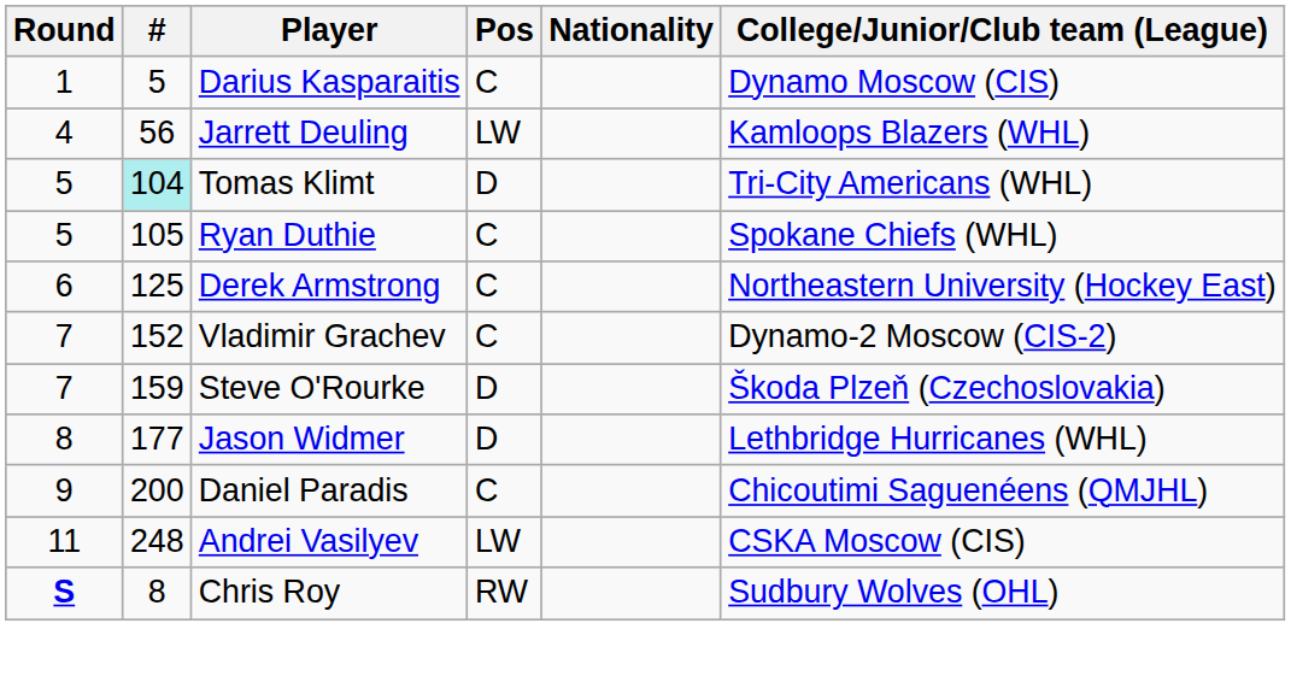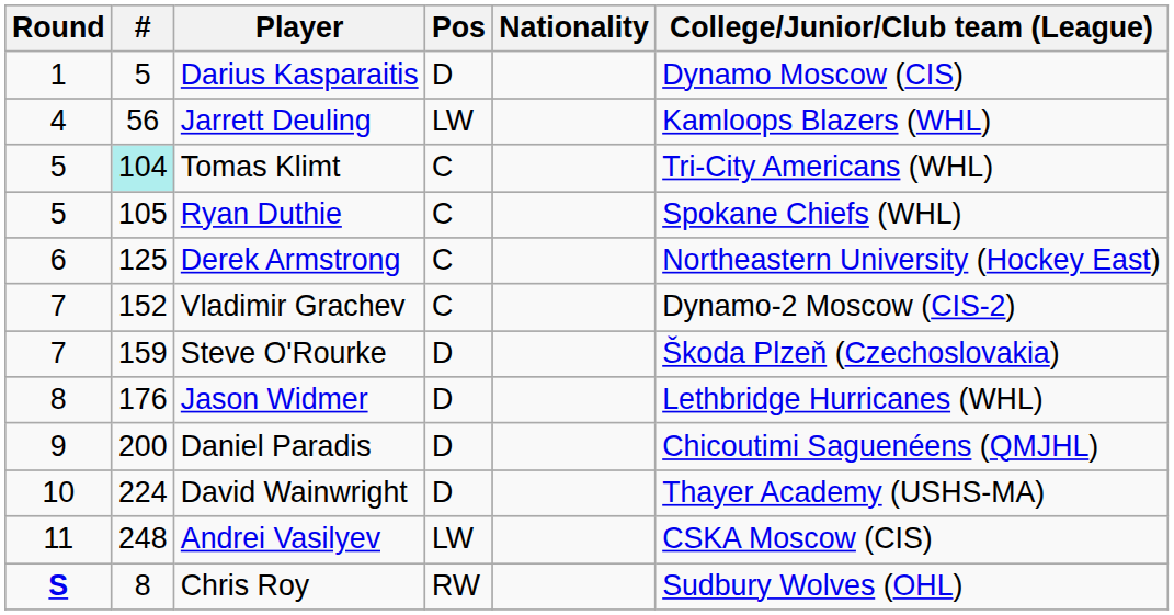Darius Kasparaitis | Pos: C -> D
Tomas Klimt | Pos: D -> C
Jason Widmer | #: 177 -> 176
Daniel Paradis | Pos: C -> D
+ row: 10 | 224 | David Wainwright | D | Thayer Academy (USHS-MA)
